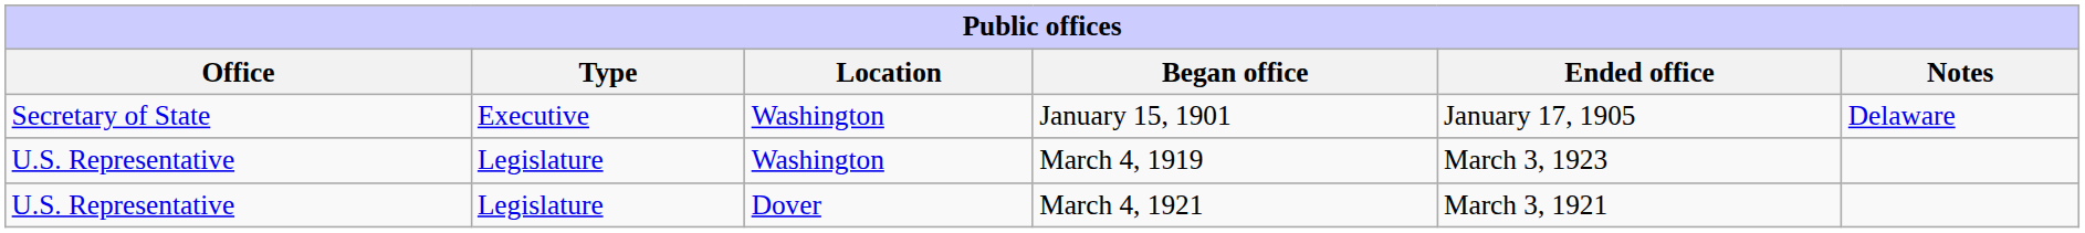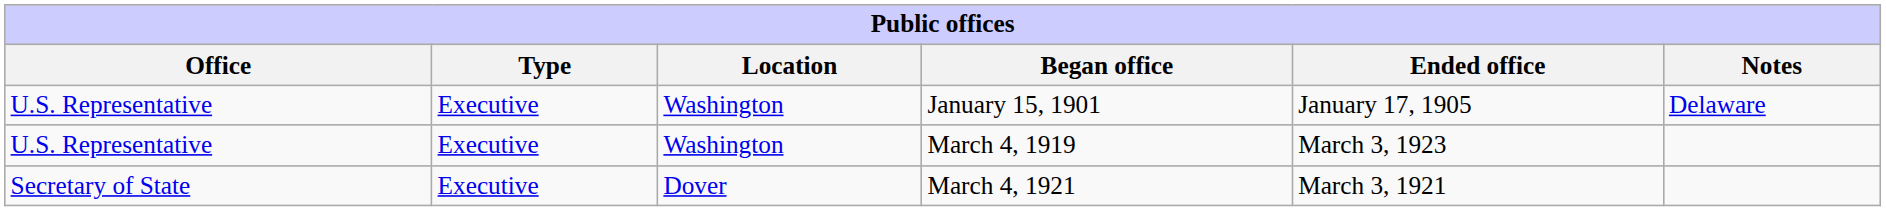January 15, 1901 | Office: Secretary of State -> U.S. Representative
March 4, 1919 | Type: Legislature -> Executive
March 4, 1921 | Office: U.S. Representative -> Secretary of State
March 4, 1921 | Type: Legislature -> Executive
